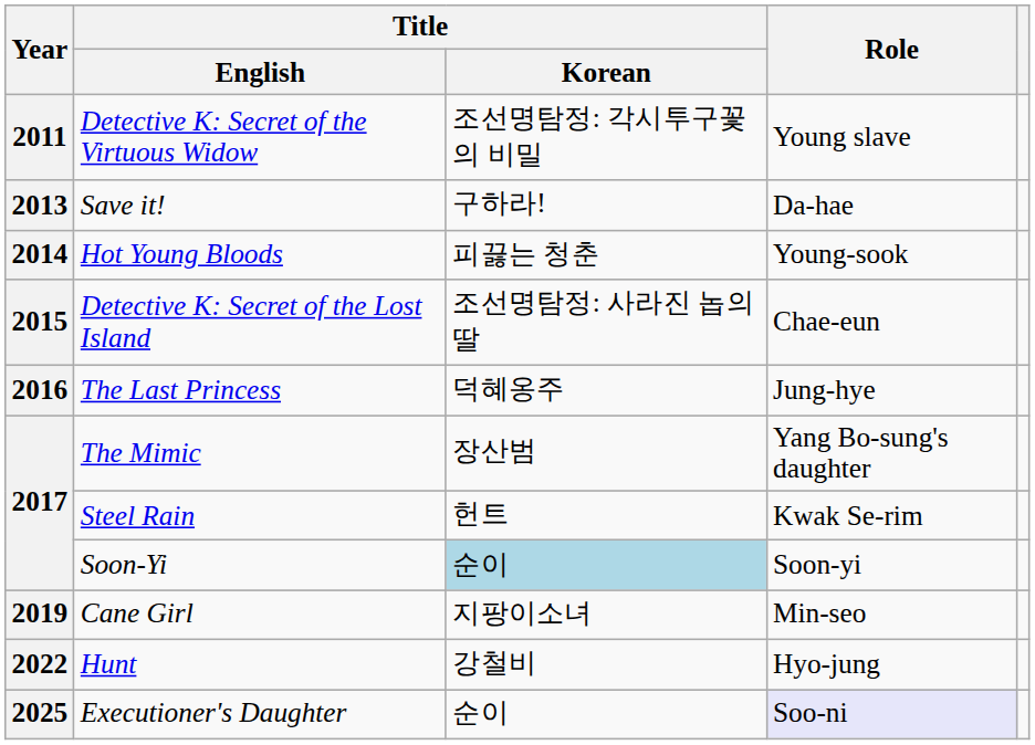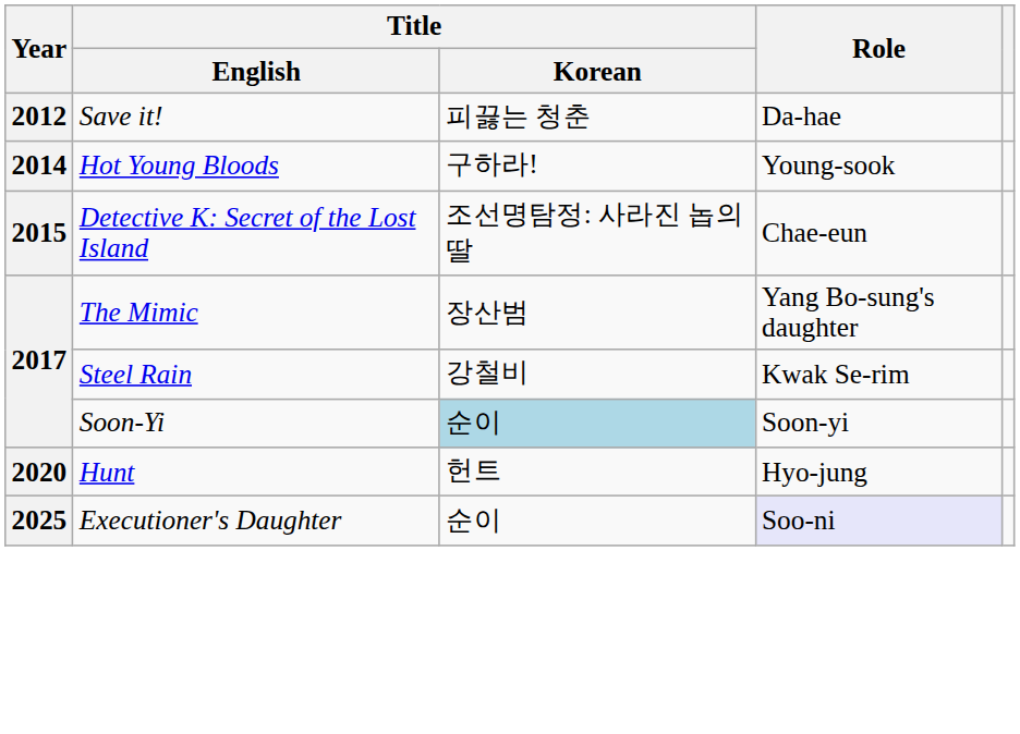- row: 2011 | Detective K: Secret of the Virtuous Widow | 조선명탐정: 각시투구꽃의 비밀 | Young slave
Save it! | Year: 2013 -> 2012
Save it! | Title / Korean: 구하라! -> 피끓는 청춘
Hot Young Bloods | Title / Korean: 피끓는 청춘 -> 구하라!
- row: 2016 | The Last Princess | 덕혜옹주 | Jung-hye
Steel Rain | Title / Korean: 헌트 -> 강철비
- row: 2019 | Cane Girl | 지팡이소녀 | Min-seo
Hunt | Year: 2022 -> 2020
Hunt | Title / Korean: 강철비 -> 헌트
